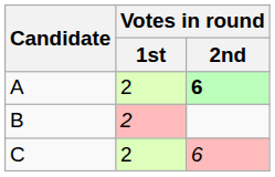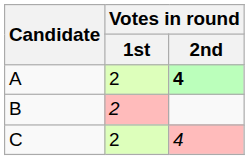A | Votes in round / 2nd: 6 -> 4
C | Votes in round / 2nd: 6 -> 4
